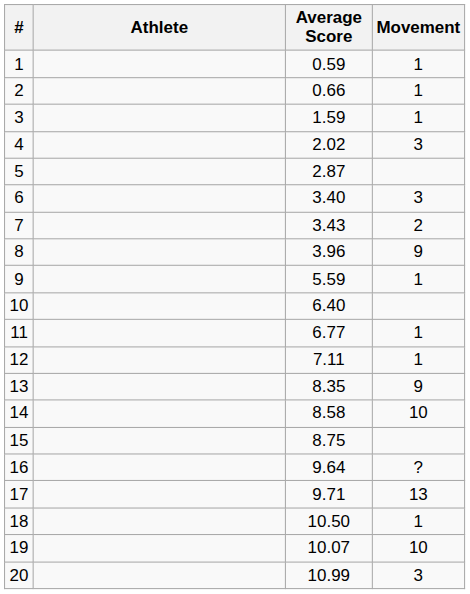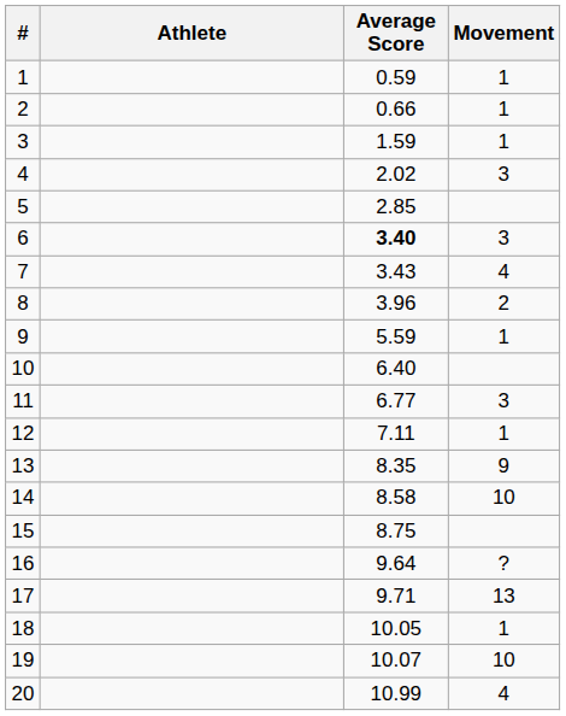5 | Average Score: 2.87 -> 2.85
6 | Average Score: normal -> bold
7 | Movement: 2 -> 4
8 | Movement: 9 -> 2
11 | Movement: 1 -> 3
18 | Average Score: 10.50 -> 10.05
20 | Movement: 3 -> 4
